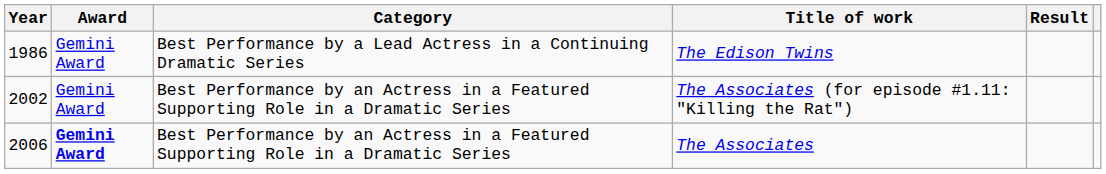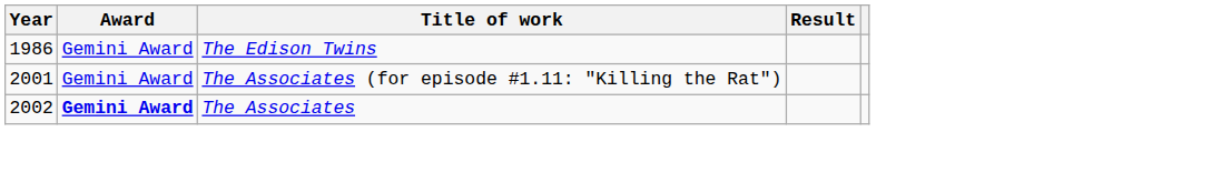- column: Category | Best Performance by a Lead Actress in a Continuing Dramatic Series | Best Performance by an Actress in a Featured Supporting Role in a Dramatic Series | Best Performance by an Actress in a Featured Supporting Role in a Dramatic Series
The Associates (for episode #1.11: "Killing the Rat") | Year: 2002 -> 2001
The Associates | Year: 2006 -> 2002
